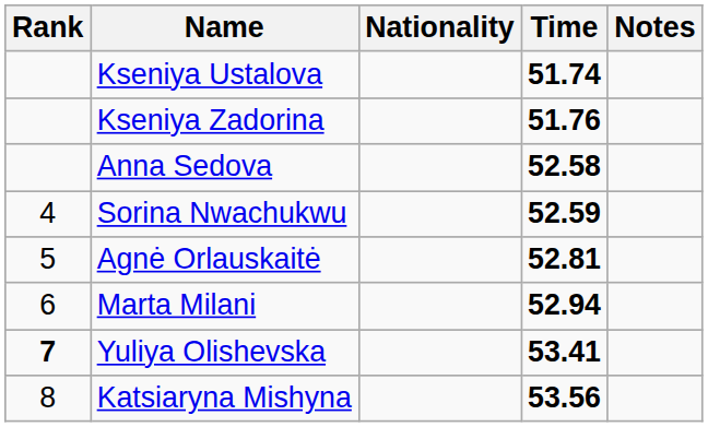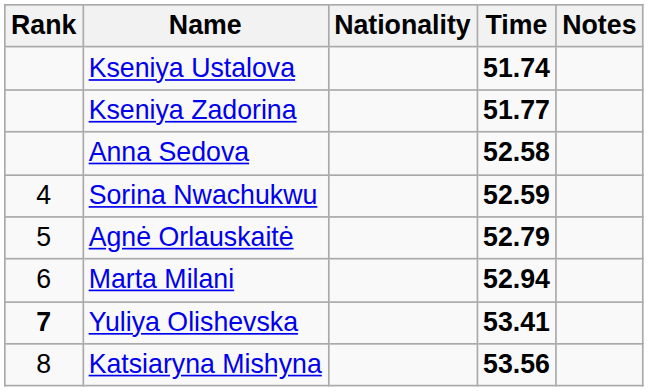Kseniya Zadorina | Time: 51.76 -> 51.77
Agnė Orlauskaitė | Time: 52.81 -> 52.79
